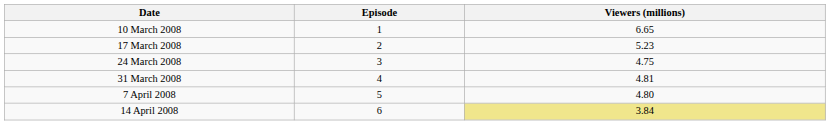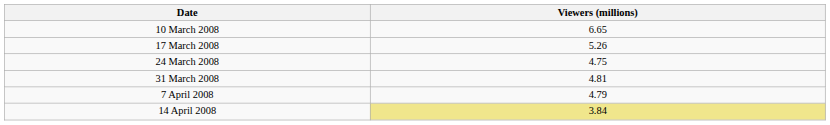- column: Episode | 1 | 2 | 3 | 4 | 5 | 6
17 March 2008 | Viewers (millions): 5.23 -> 5.26
7 April 2008 | Viewers (millions): 4.80 -> 4.79
